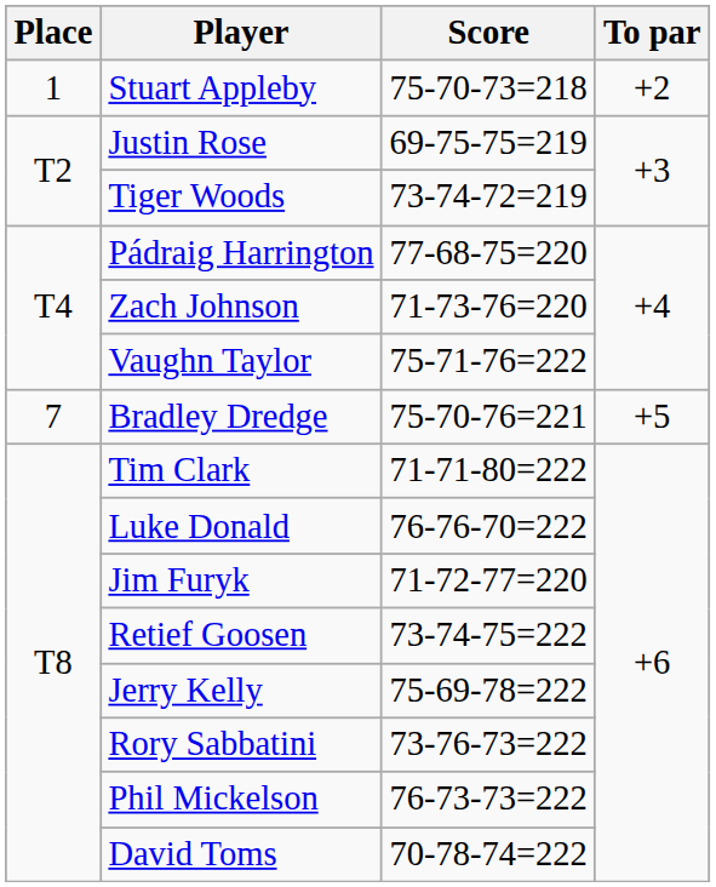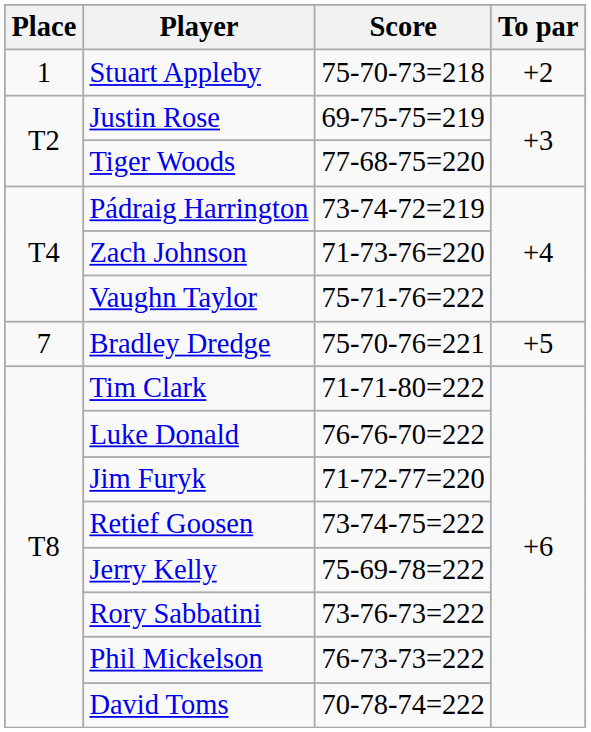Tiger Woods | Score: 73-74-72=219 -> 77-68-75=220
Pádraig Harrington | Score: 77-68-75=220 -> 73-74-72=219
